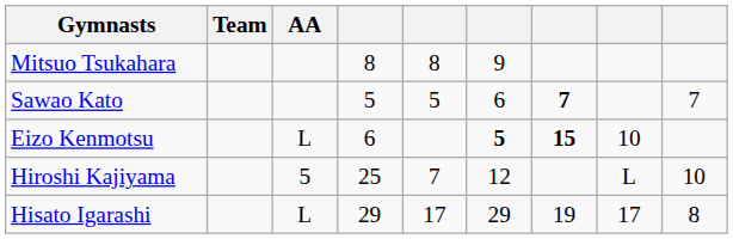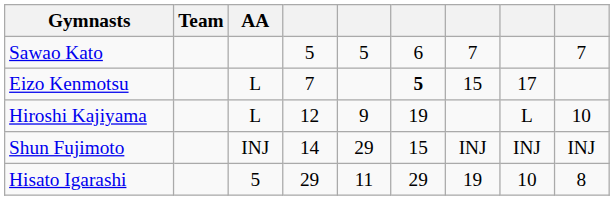- row: Mitsuo Tsukahara | 8 | 8 | 9
Sawao Kato | column 7: bold -> normal
Eizo Kenmotsu | column 4: 6 -> 7
Eizo Kenmotsu | column 7: bold -> normal
Eizo Kenmotsu | column 8: 10 -> 17
Hiroshi Kajiyama | AA: 5 -> L
Hiroshi Kajiyama | column 4: 25 -> 12
Hiroshi Kajiyama | column 5: 7 -> 9
Hiroshi Kajiyama | column 6: 12 -> 19
+ row: Shun Fujimoto | INJ | 14 | 29 | 15 | INJ | INJ | INJ
Hisato Igarashi | AA: L -> 5
Hisato Igarashi | column 5: 17 -> 11
Hisato Igarashi | column 8: 17 -> 10
